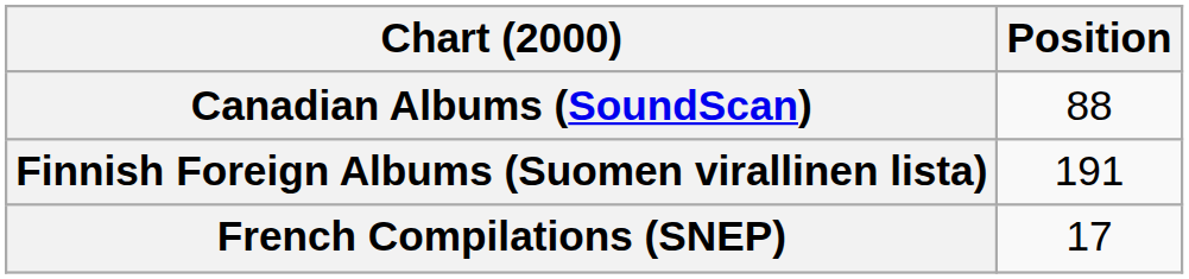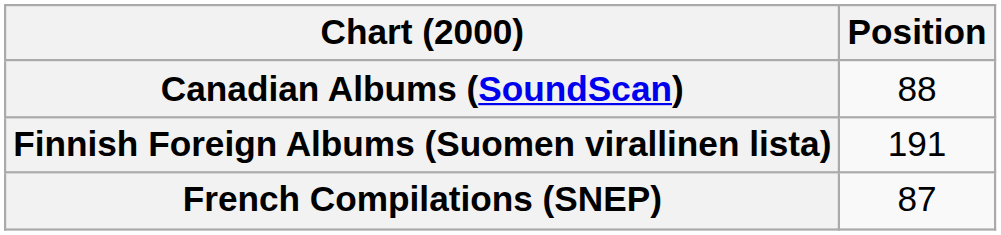French Compilations (SNEP) | Position: 17 -> 87
